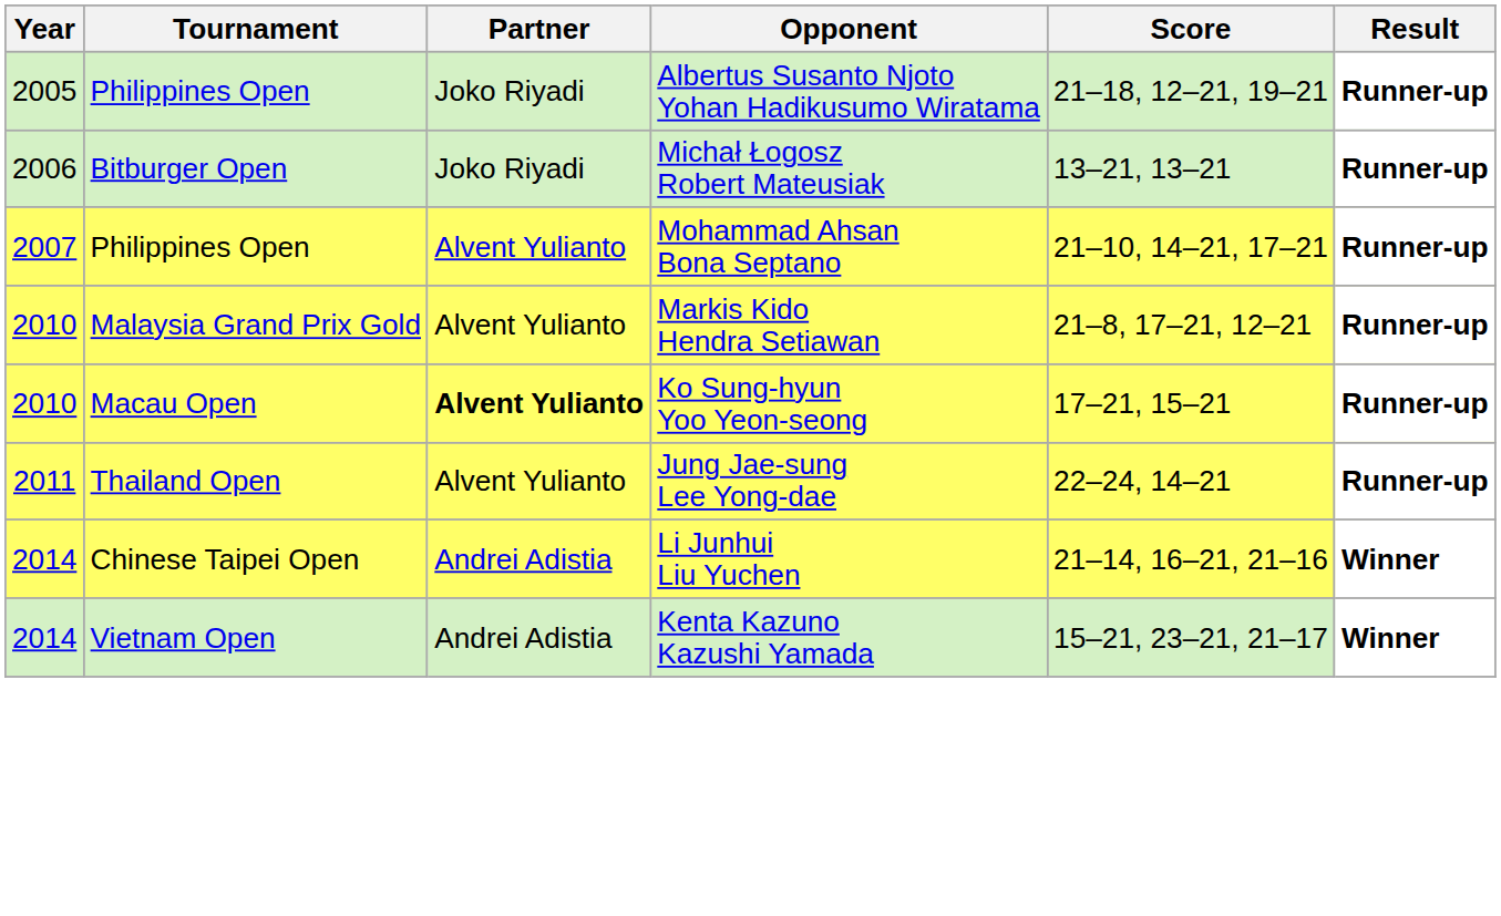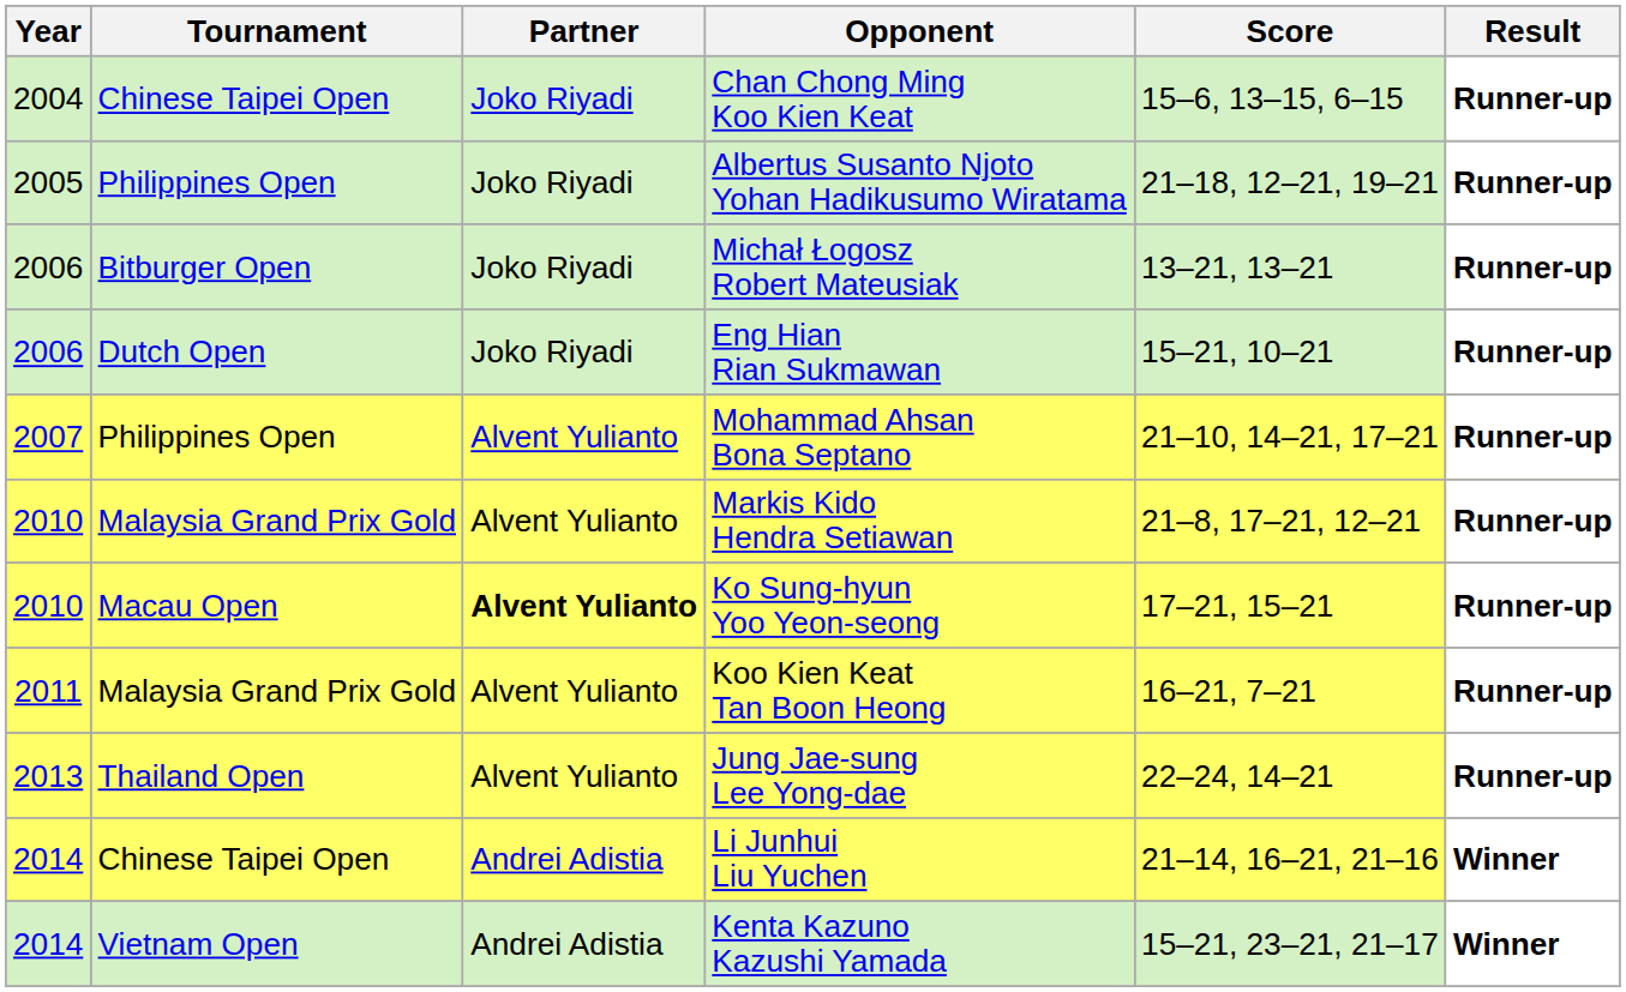+ row: 2004 | Chinese Taipei Open | Joko Riyadi | Chan Chong Ming Koo Kien Keat | 15–6, 13–15, 6–15 | Runner-up
+ row: 2006 | Dutch Open | Joko Riyadi | Eng Hian Rian Sukmawan | 15–21, 10–21 | Runner-up
+ row: 2011 | Malaysia Grand Prix Gold | Alvent Yulianto | Koo Kien Keat Tan Boon Heong | 16–21, 7–21 | Runner-up
Jung Jae-sung Lee Yong-dae | Year: 2011 -> 2013
